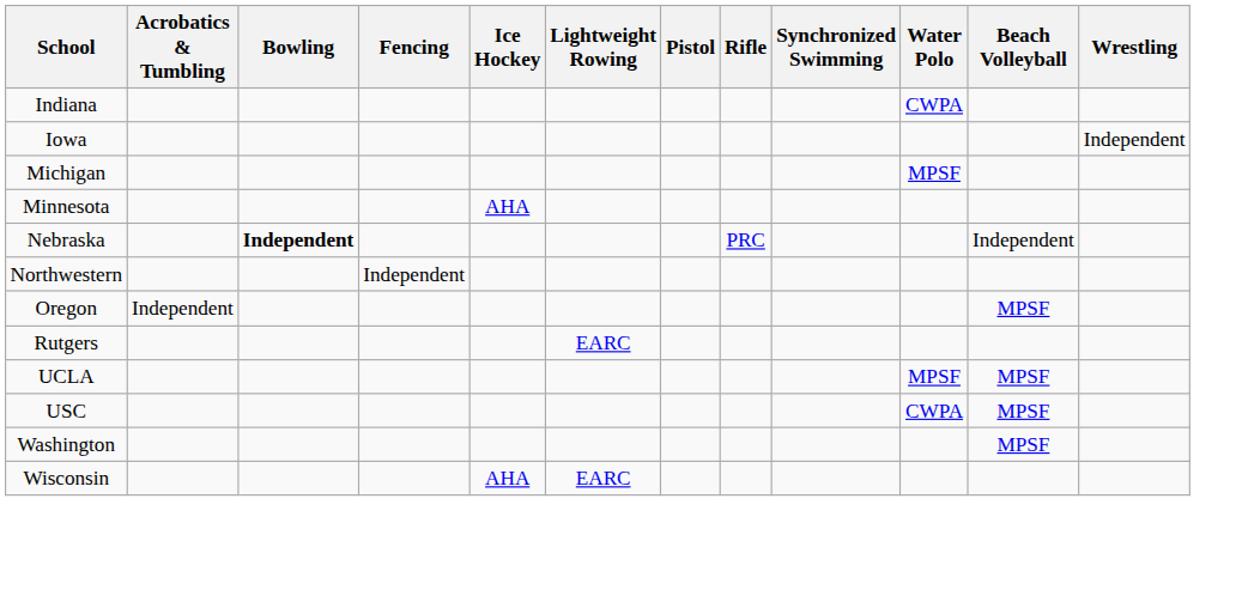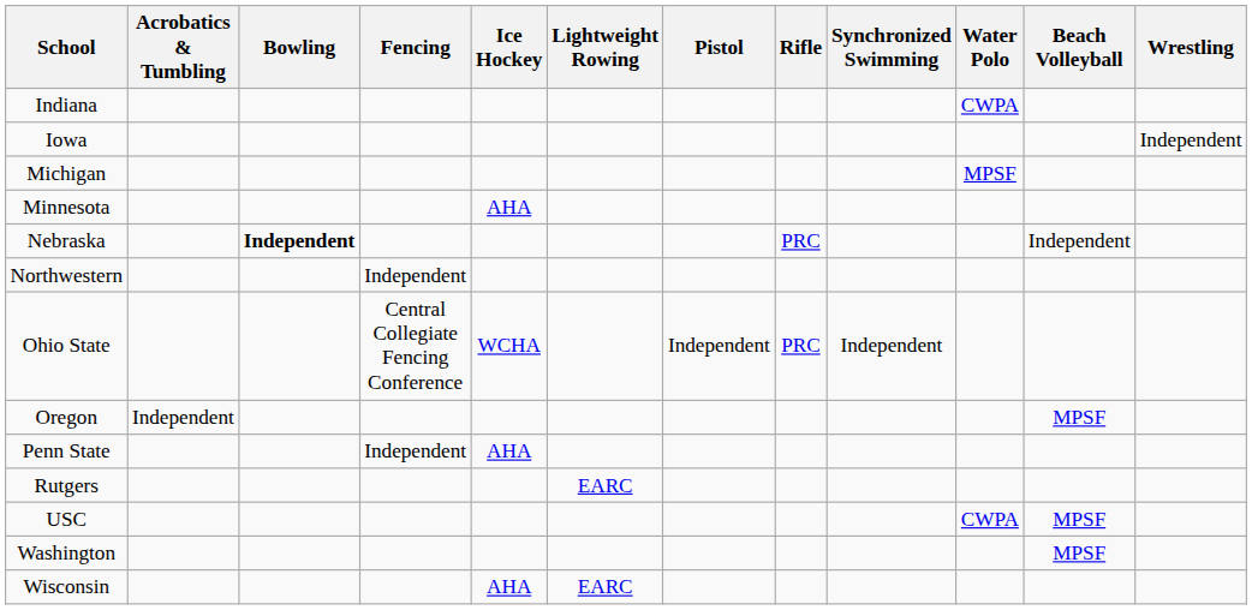+ row: Ohio State | Central Collegiate Fencing Conference | WCHA | Independent | PRC | Independent
+ row: Penn State | Independent | AHA
- row: UCLA | MPSF | MPSF
